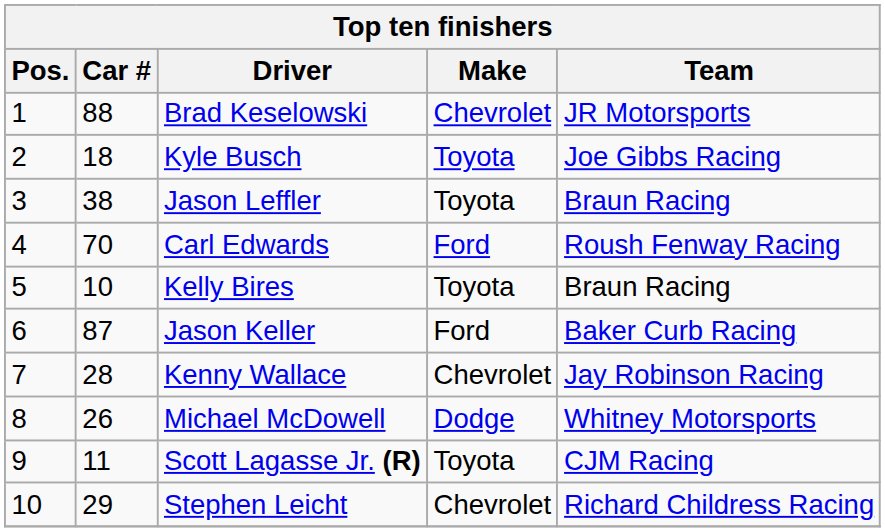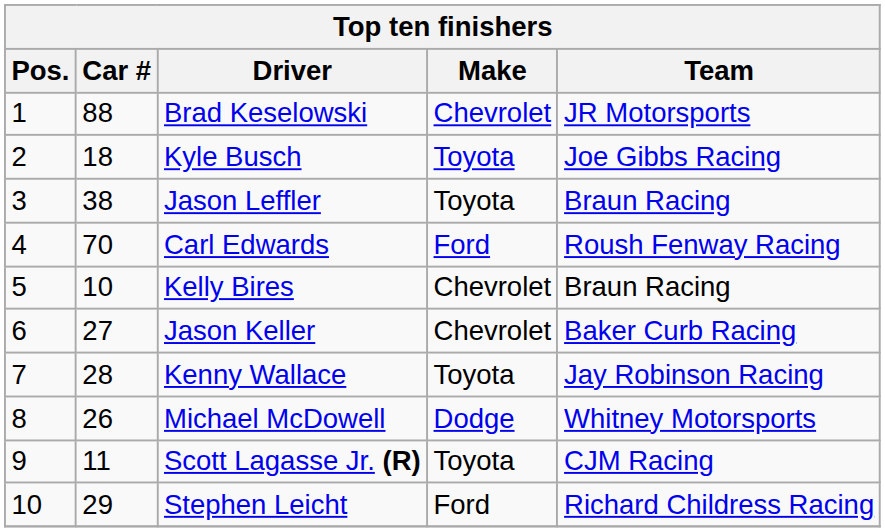Kelly Bires | Make: Toyota -> Chevrolet
Jason Keller | Car #: 87 -> 27
Jason Keller | Make: Ford -> Chevrolet
Kenny Wallace | Make: Chevrolet -> Toyota
Stephen Leicht | Make: Chevrolet -> Ford
